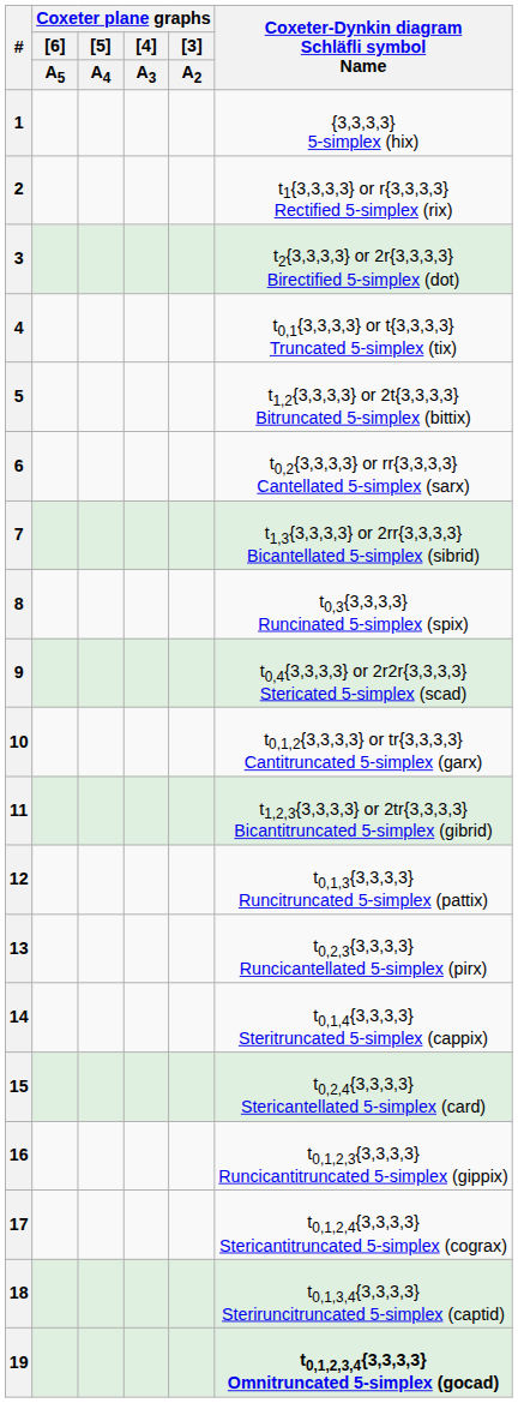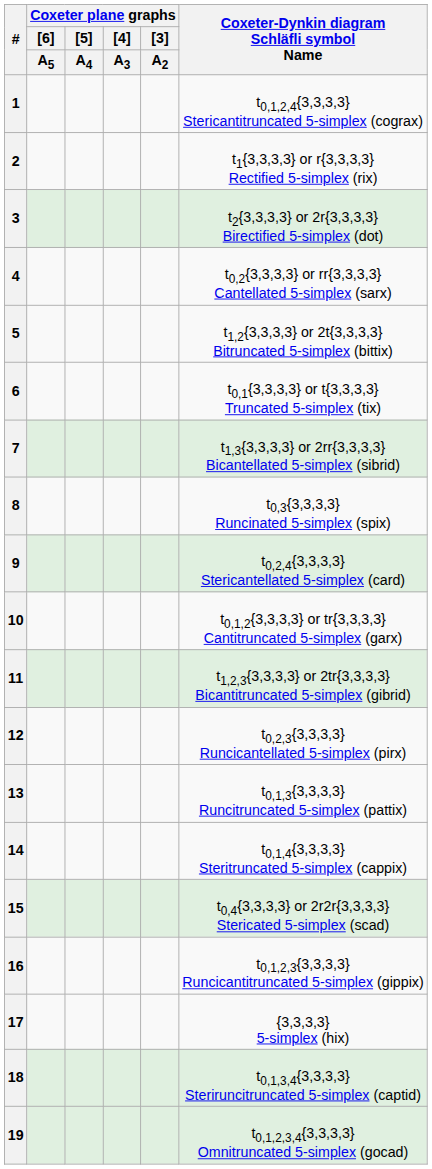1 | Coxeter-Dynkin diagram Schläfli symbol Name: {3,3,3,3} 5-simplex (hix) -> t0,1,2,4{3,3,3,3} Stericantitruncated 5-simplex (cograx)
4 | Coxeter-Dynkin diagram Schläfli symbol Name: t0,1{3,3,3,3} or t{3,3,3,3} Truncated 5-simplex (tix) -> t0,2{3,3,3,3} or rr{3,3,3,3} Cantellated 5-simplex (sarx)
6 | Coxeter-Dynkin diagram Schläfli symbol Name: t0,2{3,3,3,3} or rr{3,3,3,3} Cantellated 5-simplex (sarx) -> t0,1{3,3,3,3} or t{3,3,3,3} Truncated 5-simplex (tix)
9 | Coxeter-Dynkin diagram Schläfli symbol Name: t0,4{3,3,3,3} or 2r2r{3,3,3,3} Stericated 5-simplex (scad) -> t0,2,4{3,3,3,3} Stericantellated 5-simplex (card)
12 | Coxeter-Dynkin diagram Schläfli symbol Name: t0,1,3{3,3,3,3} Runcitruncated 5-simplex (pattix) -> t0,2,3{3,3,3,3} Runcicantellated 5-simplex (pirx)
13 | Coxeter-Dynkin diagram Schläfli symbol Name: t0,2,3{3,3,3,3} Runcicantellated 5-simplex (pirx) -> t0,1,3{3,3,3,3} Runcitruncated 5-simplex (pattix)
15 | Coxeter-Dynkin diagram Schläfli symbol Name: t0,2,4{3,3,3,3} Stericantellated 5-simplex (card) -> t0,4{3,3,3,3} or 2r2r{3,3,3,3} Stericated 5-simplex (scad)
17 | Coxeter-Dynkin diagram Schläfli symbol Name: t0,1,2,4{3,3,3,3} Stericantitruncated 5-simplex (cograx) -> {3,3,3,3} 5-simplex (hix)
19 | Coxeter-Dynkin diagram Schläfli symbol Name: bold -> normal
